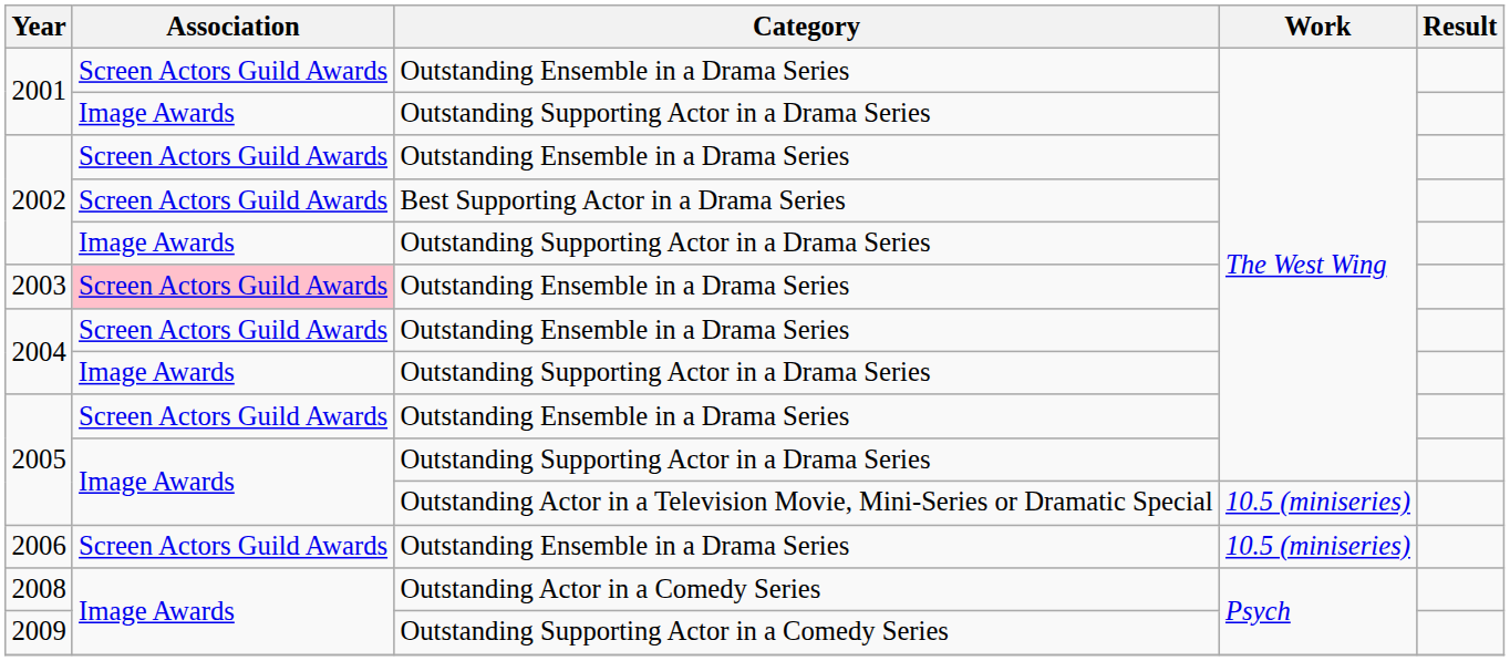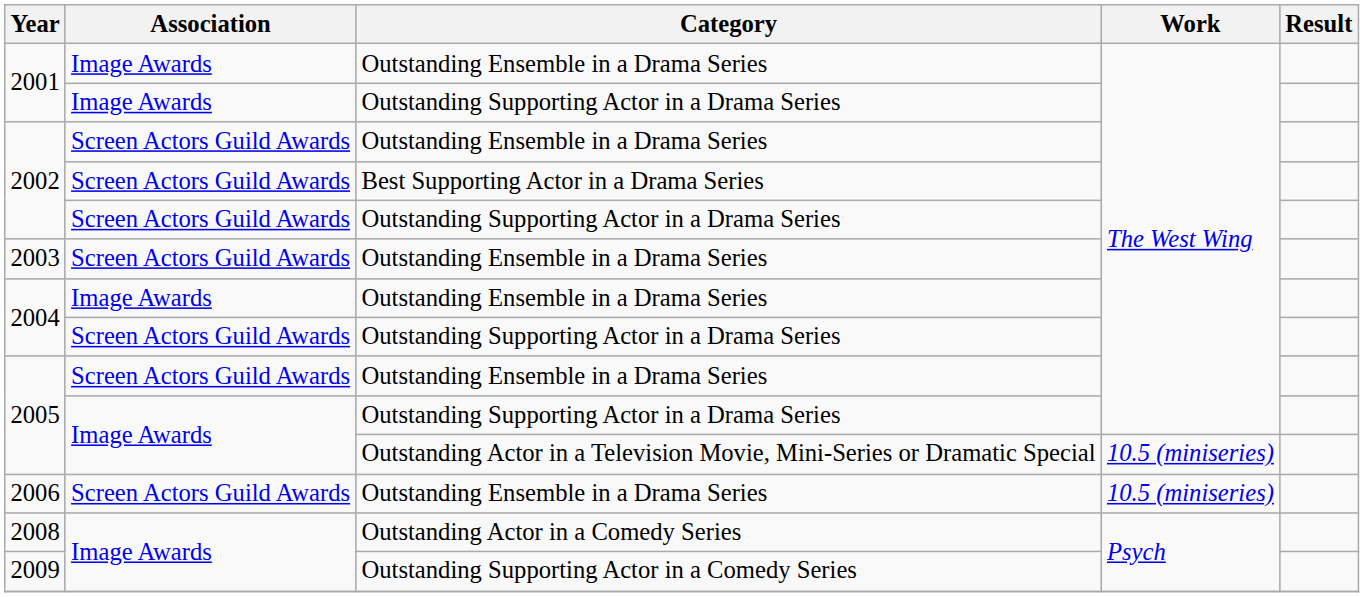2001 / Outstanding Ensemble in a Drama Series | Association: Screen Actors Guild Awards -> Image Awards
2002 / Outstanding Supporting Actor in a Drama Series | Association: Image Awards -> Screen Actors Guild Awards
2003 | Association: pink background -> no background
2004 / Outstanding Ensemble in a Drama Series | Association: Screen Actors Guild Awards -> Image Awards
2004 / Outstanding Supporting Actor in a Drama Series | Association: Image Awards -> Screen Actors Guild Awards
